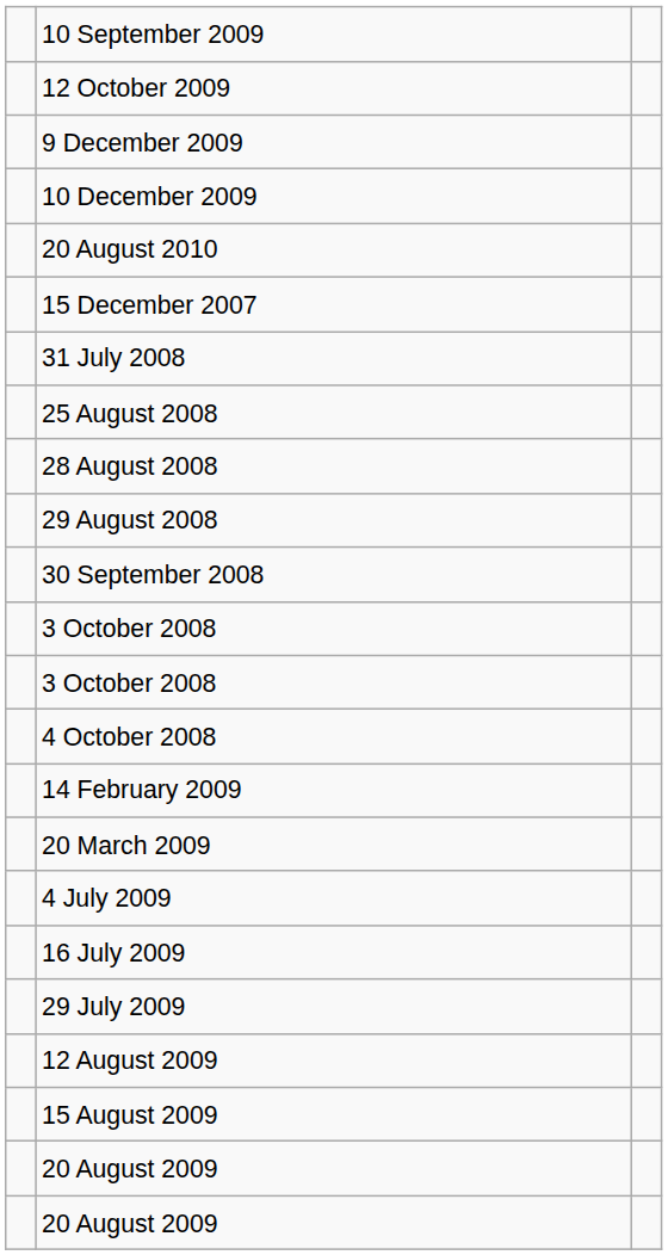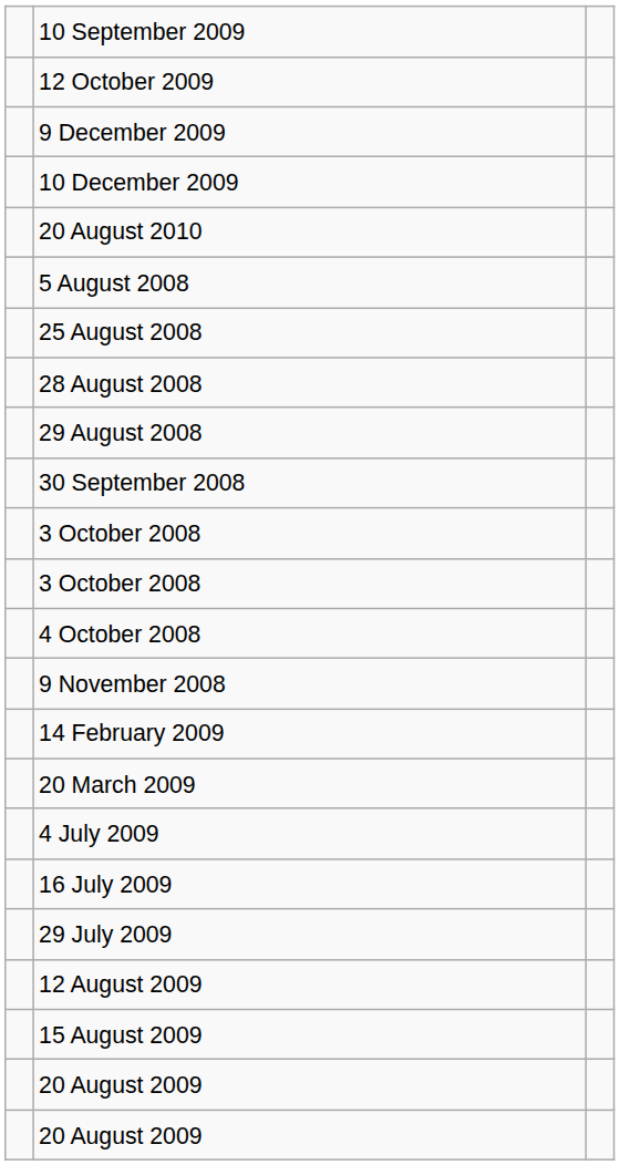- row: 15 December 2007
- row: 31 July 2008
+ row: 5 August 2008
+ row: 9 November 2008
